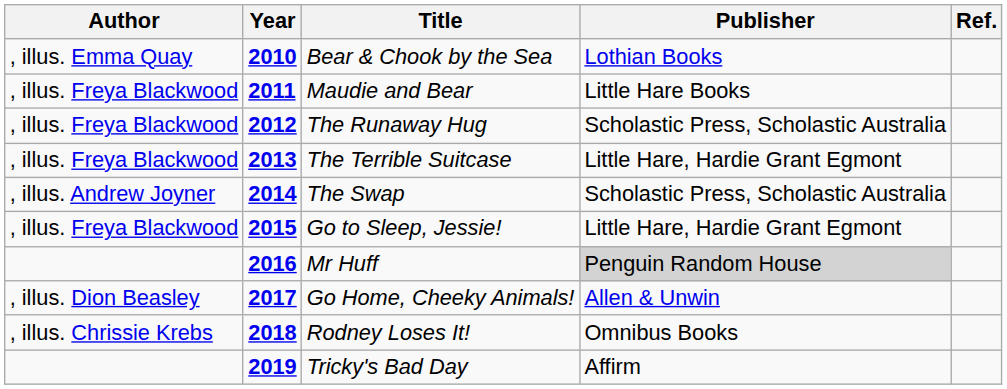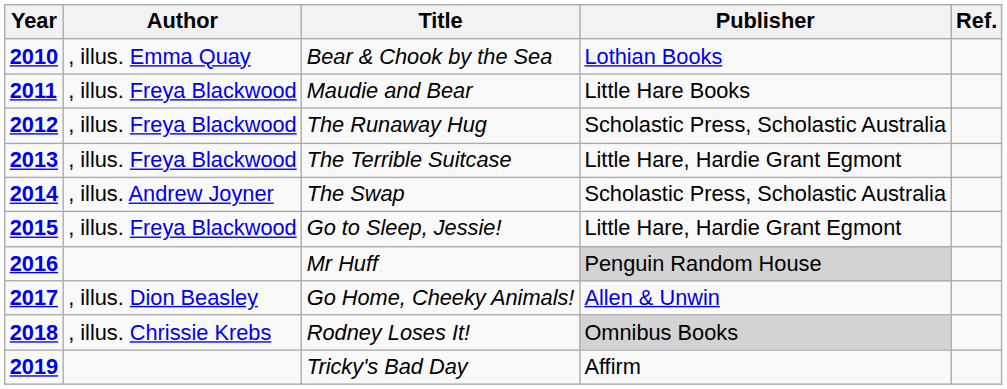columns swapped: Year <-> Author
Rodney Loses It! | Publisher: no background -> lightgrey background
